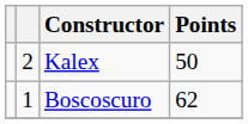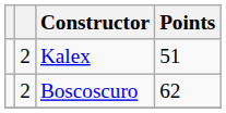Kalex | Points: 50 -> 51
Boscoscuro | column 2: 1 -> 2
